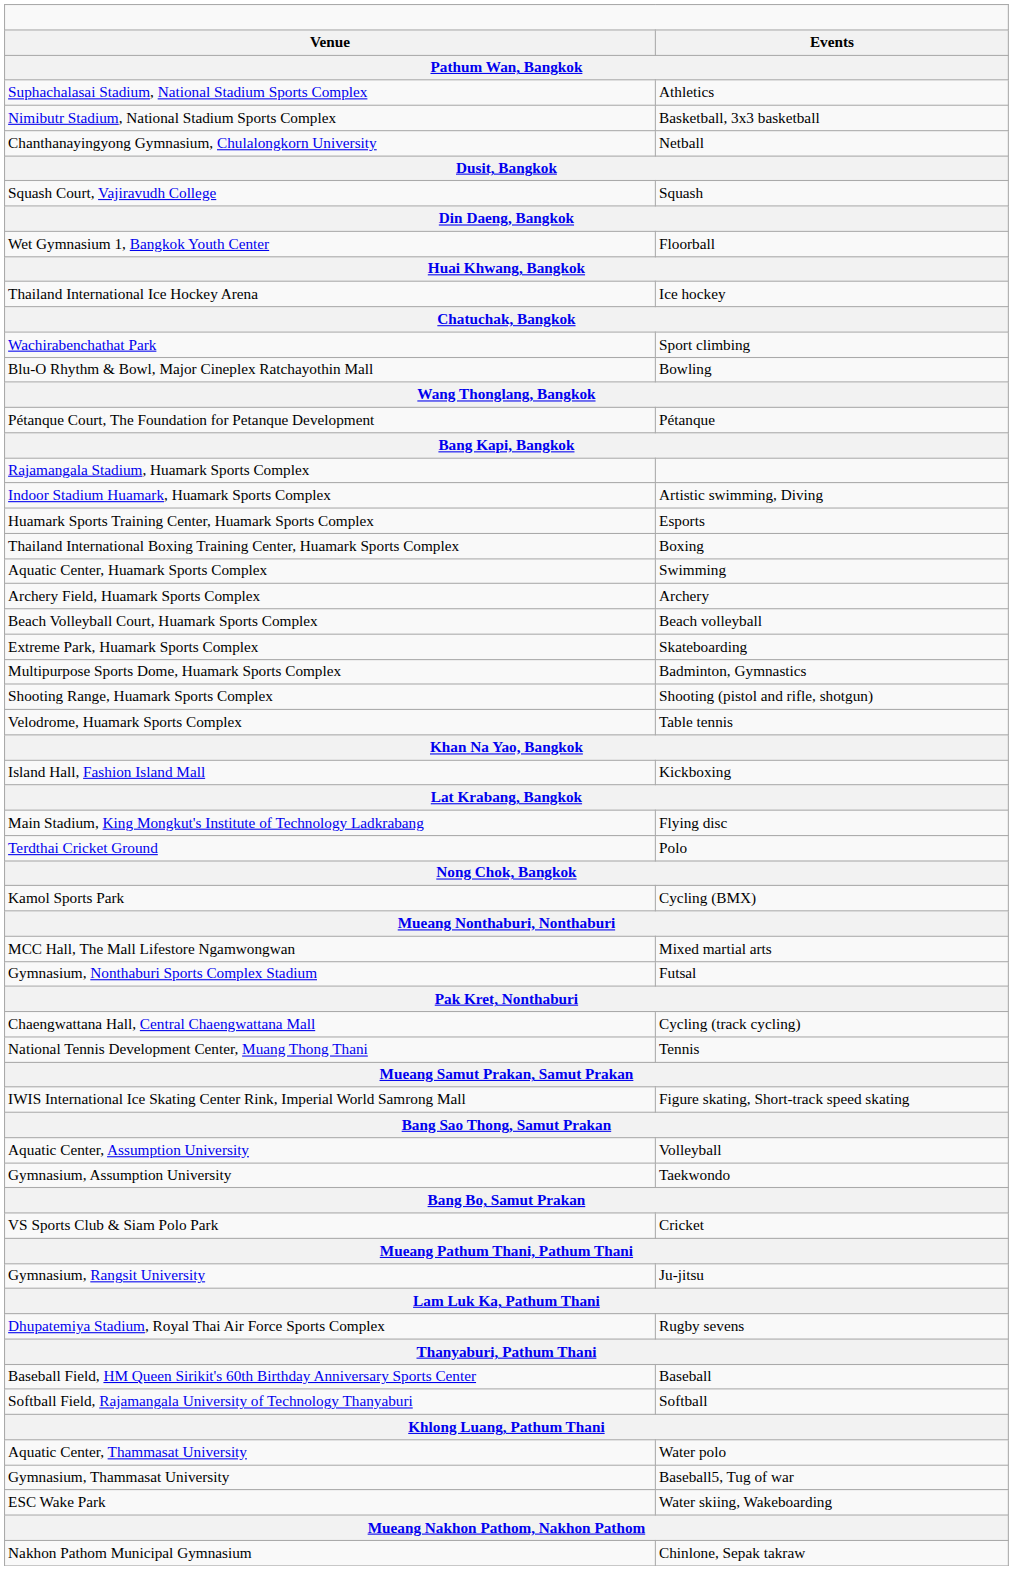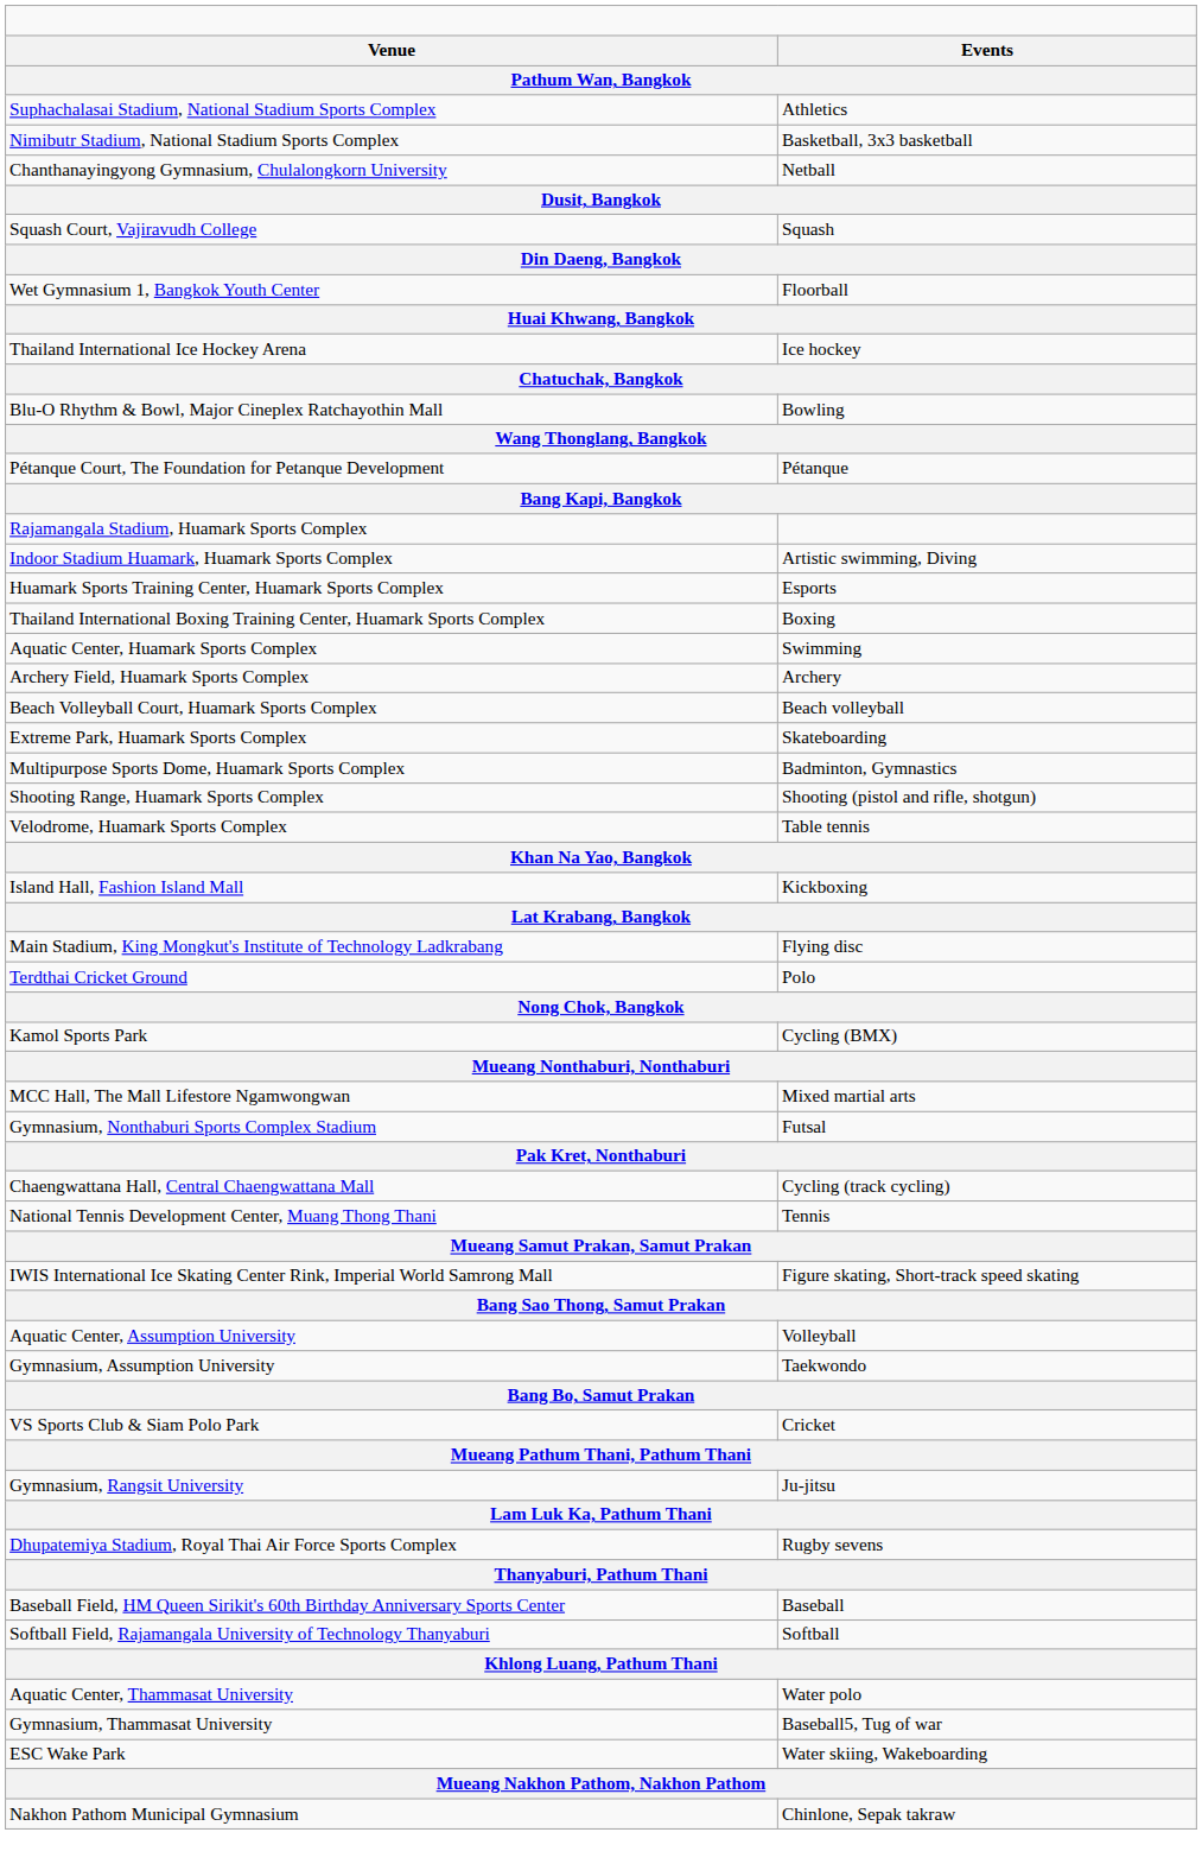- row: Wachirabenchathat Park | Sport climbing
